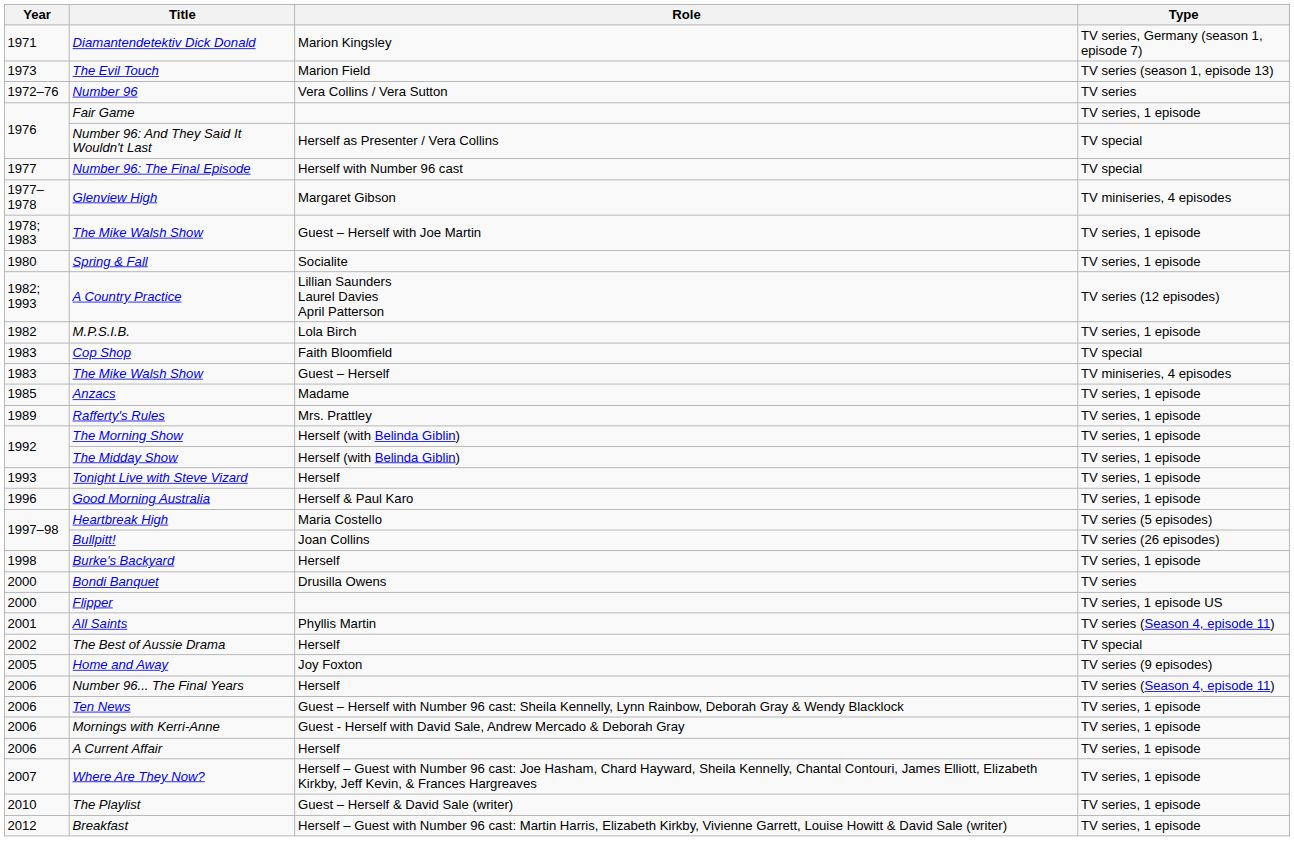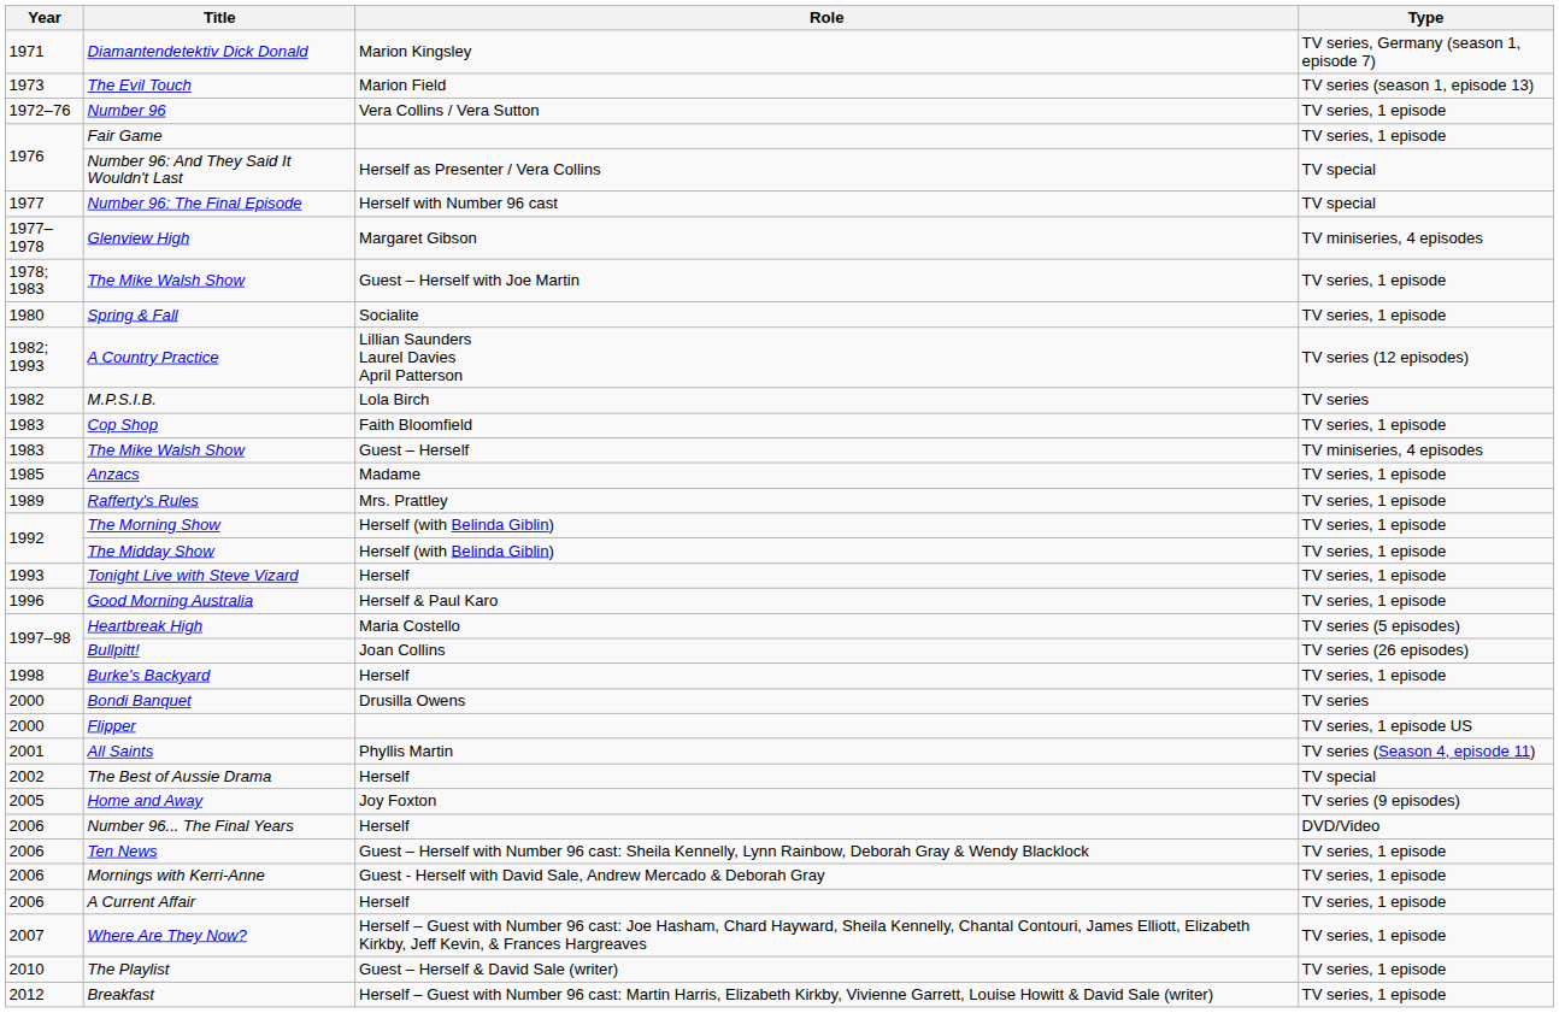Number 96 | Type: TV series -> TV series, 1 episode
M.P.S.I.B. | Type: TV series, 1 episode -> TV series
Cop Shop | Type: TV special -> TV series, 1 episode
Number 96... The Final Years | Type: TV series (Season 4, episode 11) -> DVD/Video
